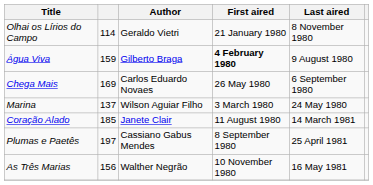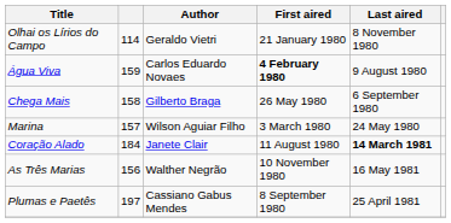Água Viva | Author: Gilberto Braga -> Carlos Eduardo Novaes
Chega Mais | column 2: 169 -> 158
Chega Mais | Author: Carlos Eduardo Novaes -> Gilberto Braga
Marina | column 2: 137 -> 157
Coração Alado | column 2: 185 -> 184
Coração Alado | Last aired: normal -> bold
rows swapped: Plumas e Paetês <-> As Três Marias
